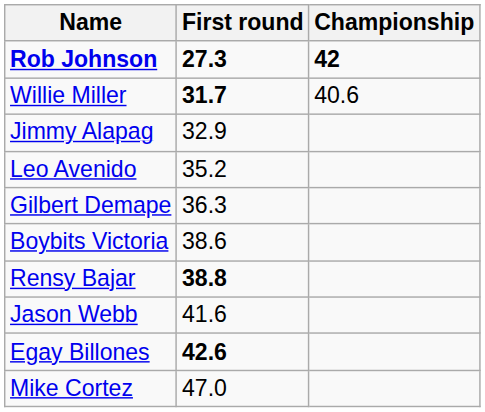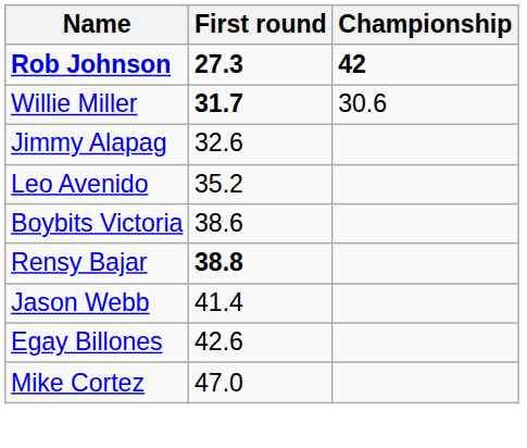Willie Miller | Championship: 40.6 -> 30.6
Jimmy Alapag | First round: 32.9 -> 32.6
- row: Gilbert Demape | 36.3
Jason Webb | First round: 41.6 -> 41.4
Egay Billones | First round: bold -> normal
